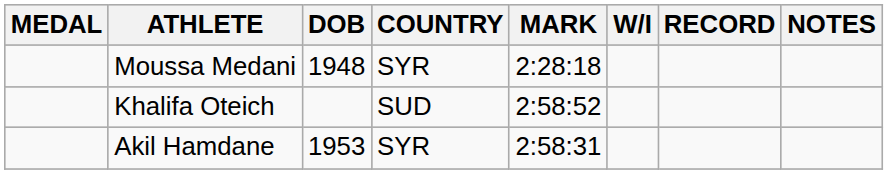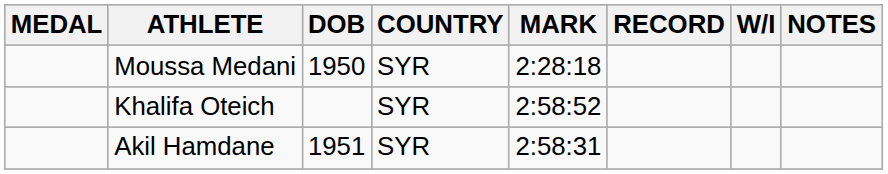columns swapped: W/I <-> RECORD
Moussa Medani | DOB: 1948 -> 1950
Khalifa Oteich | COUNTRY: SUD -> SYR
Akil Hamdane | DOB: 1953 -> 1951
